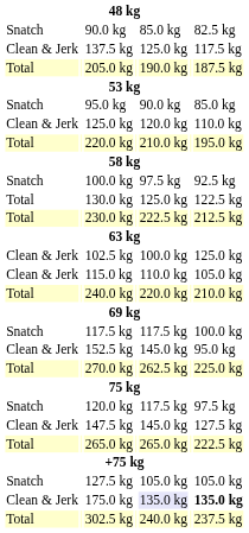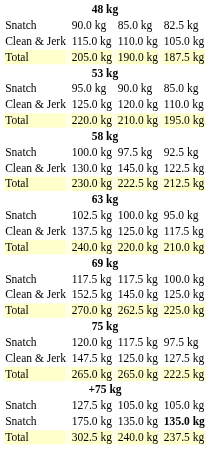rows swapped: 115.0 kg <-> 137.5 kg
130.0 kg | column 1: Total -> Clean & Jerk
130.0 kg | column 5: 125.0 kg -> 145.0 kg
102.5 kg | column 1: Clean & Jerk -> Snatch
102.5 kg | column 7: 125.0 kg -> 95.0 kg
152.5 kg | column 7: 95.0 kg -> 125.0 kg
147.5 kg | column 5: 145.0 kg -> 125.0 kg
175.0 kg | column 1: Clean & Jerk -> Snatch
175.0 kg | column 5: lavender background -> no background
